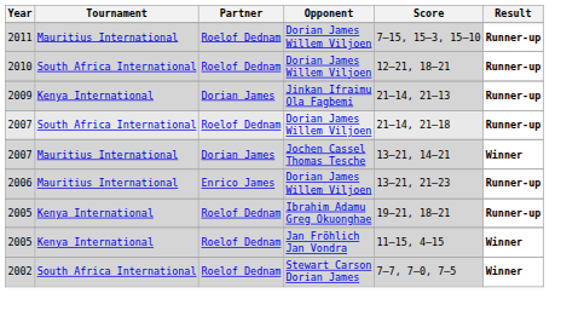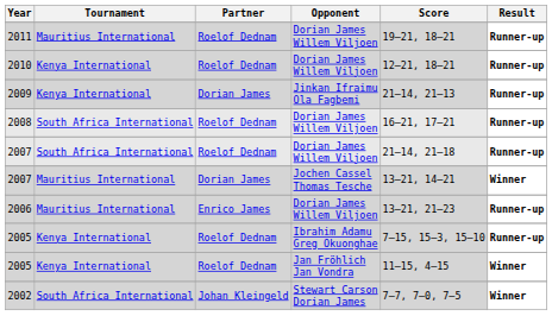2011 | Score: 7–15, 15–3, 15–10 -> 19–21, 18–21
2010 | Tournament: South Africa International -> Kenya International
+ row: 2008 | South Africa International | Roelof Dednam | Dorian James Willem Viljoen | 16–21, 17–21 | Runner-up
2005 / Ibrahim Adamu Greg Okuonghae | Score: 19–21, 18–21 -> 7–15, 15–3, 15–10
2002 | Partner: Roelof Dednam -> Johan Kleingeld
